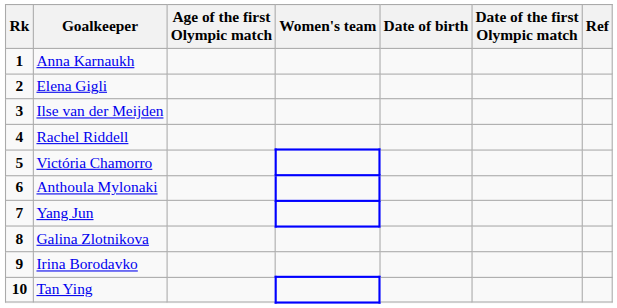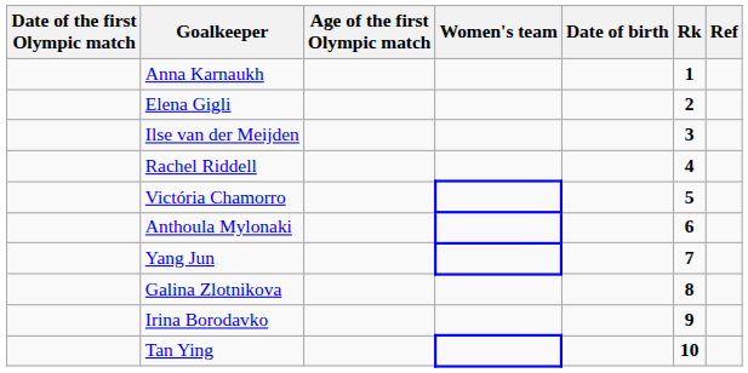columns swapped: Rk <-> Date of the first Olympic match
